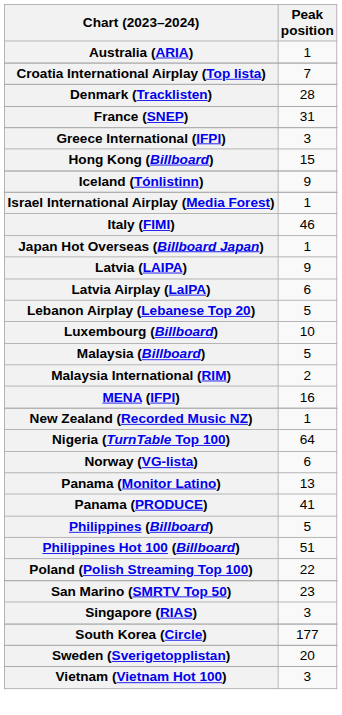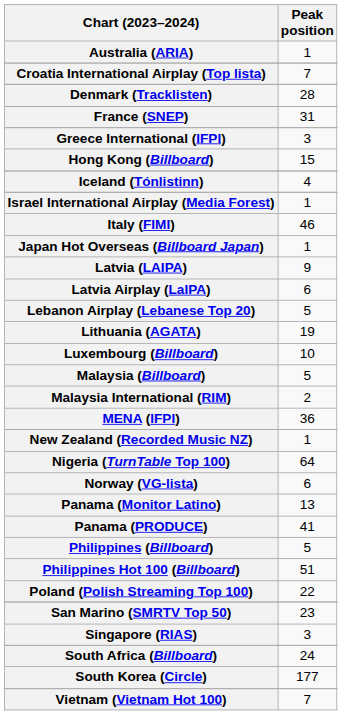Iceland (Tónlistinn) | Peak position: 9 -> 4
+ row: Lithuania (AGATA) | 19
MENA (IFPI) | Peak position: 16 -> 36
+ row: South Africa (Billboard) | 24
- row: Sweden (Sverigetopplistan) | 20
Vietnam (Vietnam Hot 100) | Peak position: 3 -> 7
